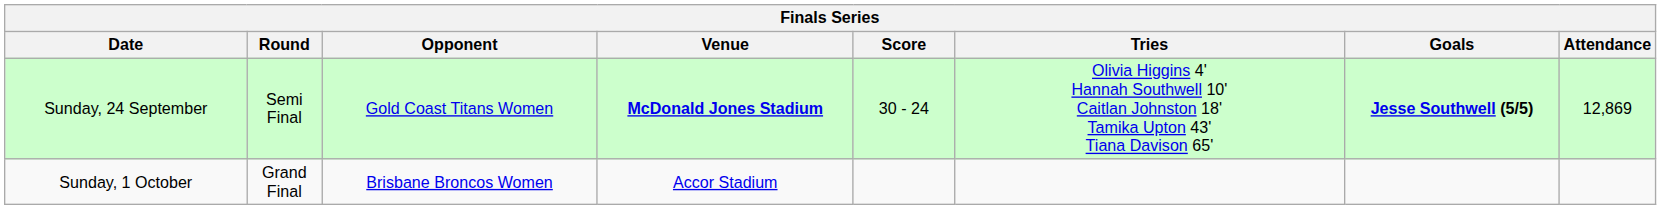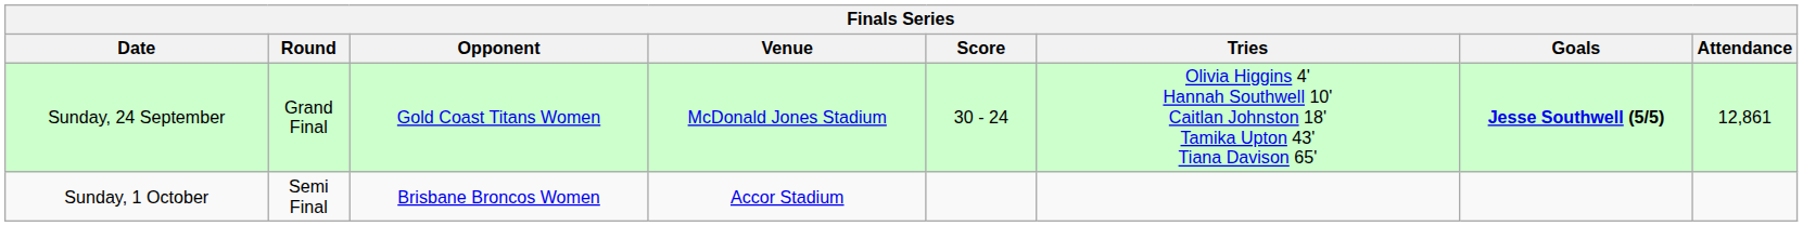Sunday, 24 September | Round: Semi Final -> Grand Final
Sunday, 24 September | Venue: bold -> normal
Sunday, 24 September | Attendance: 12,869 -> 12,861
Sunday, 1 October | Round: Grand Final -> Semi Final
